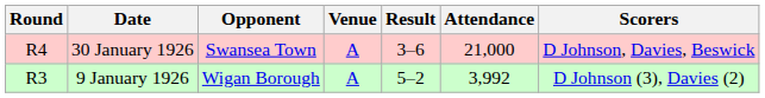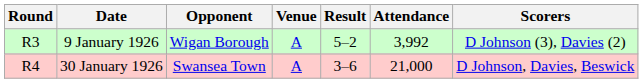rows swapped: 9 January 1926 <-> 30 January 1926
